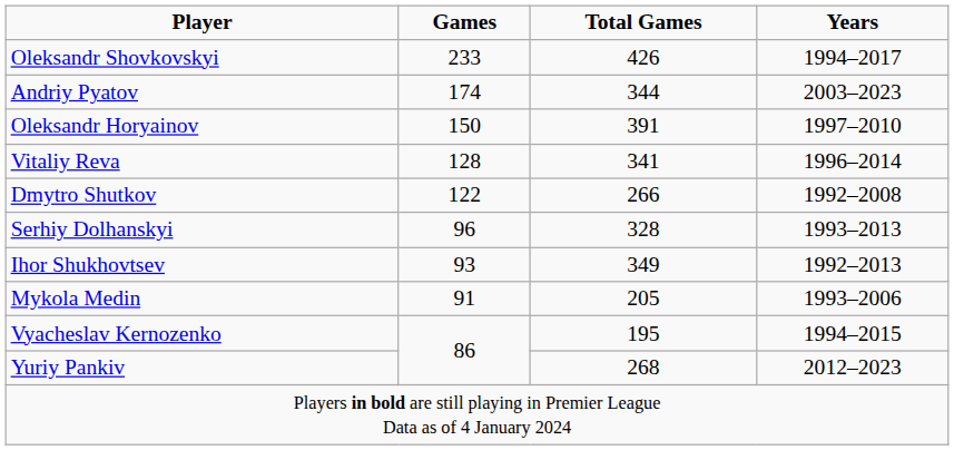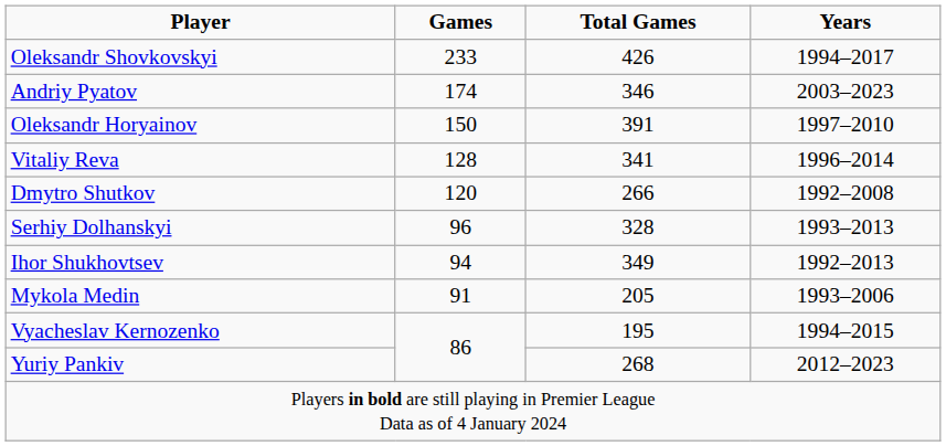Andriy Pyatov | Total Games: 344 -> 346
Dmytro Shutkov | Games: 122 -> 120
Ihor Shukhovtsev | Games: 93 -> 94
